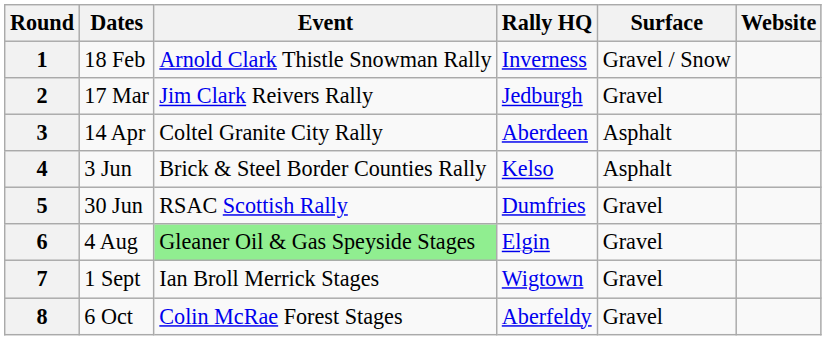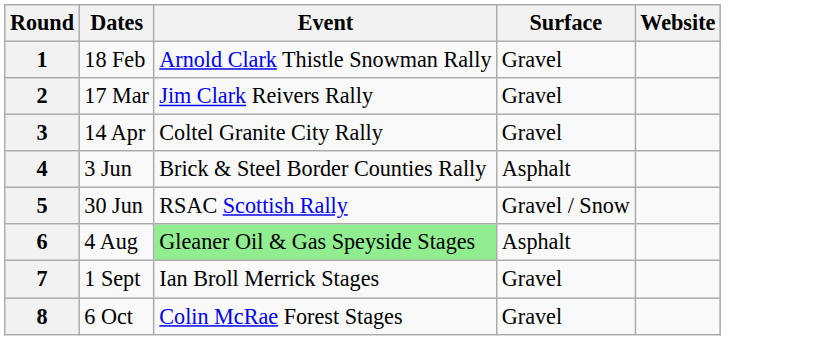- column: Rally HQ | Inverness | Jedburgh | Aberdeen | Kelso | Dumfries | Elgin | Wigtown | Aberfeldy
1 | Surface: Gravel / Snow -> Gravel
3 | Surface: Asphalt -> Gravel
5 | Surface: Gravel -> Gravel / Snow
6 | Surface: Gravel -> Asphalt
